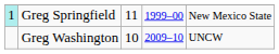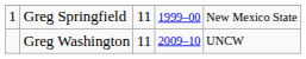Greg Springfield | column 1: paleturquoise background -> no background
Greg Washington | column 3: 10 -> 11
